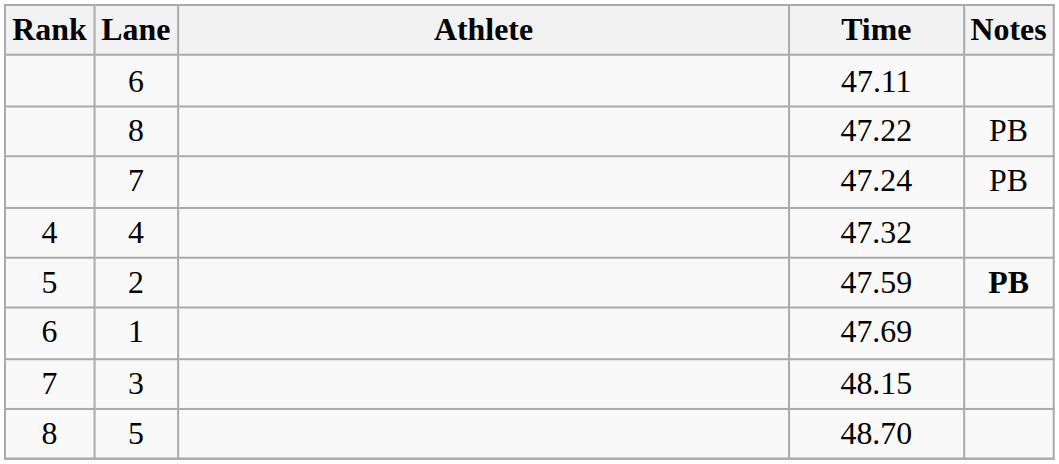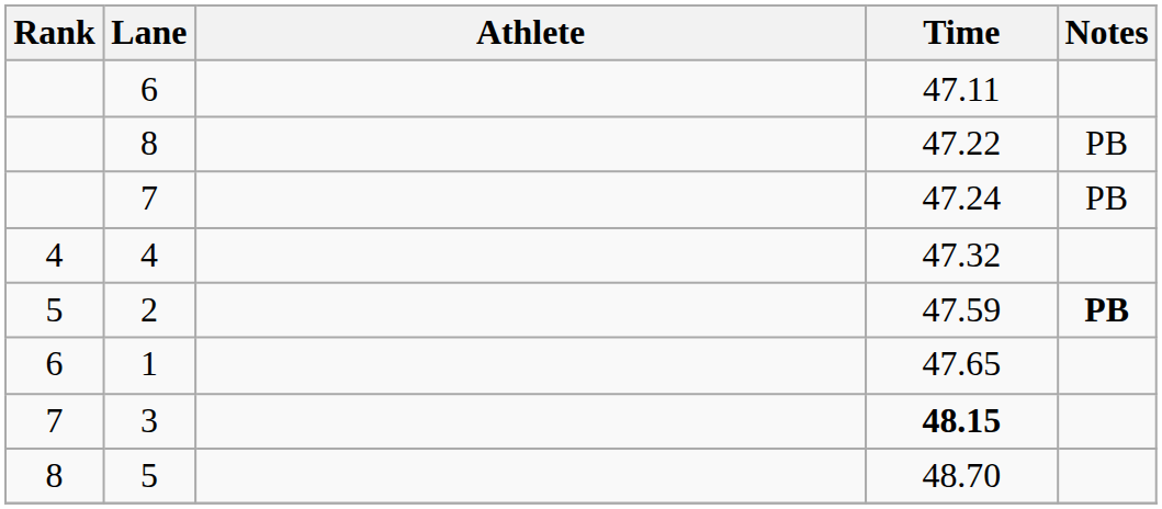1 | Time: 47.69 -> 47.65
3 | Time: normal -> bold
